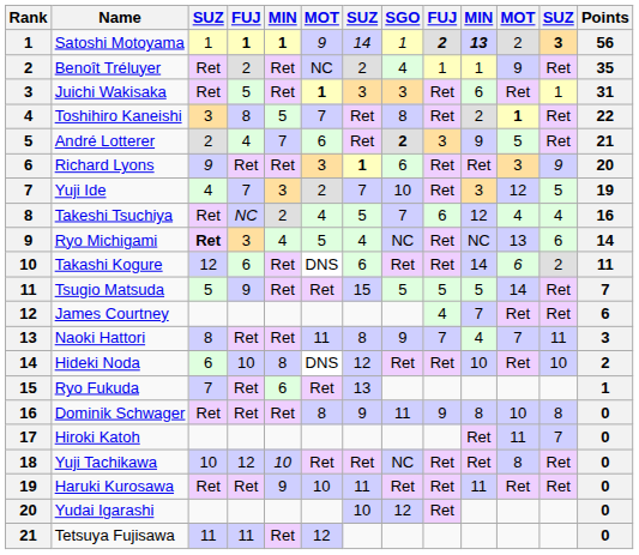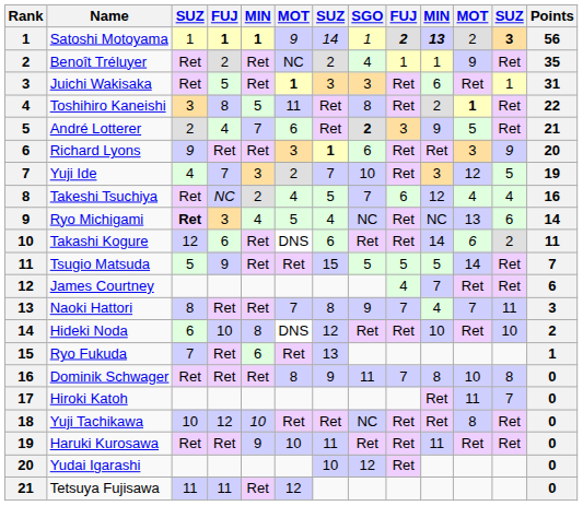Toshihiro Kaneishi | column 6: 7 -> 11
Naoki Hattori | column 6: 11 -> 7
Dominik Schwager | column 9: 9 -> 7
